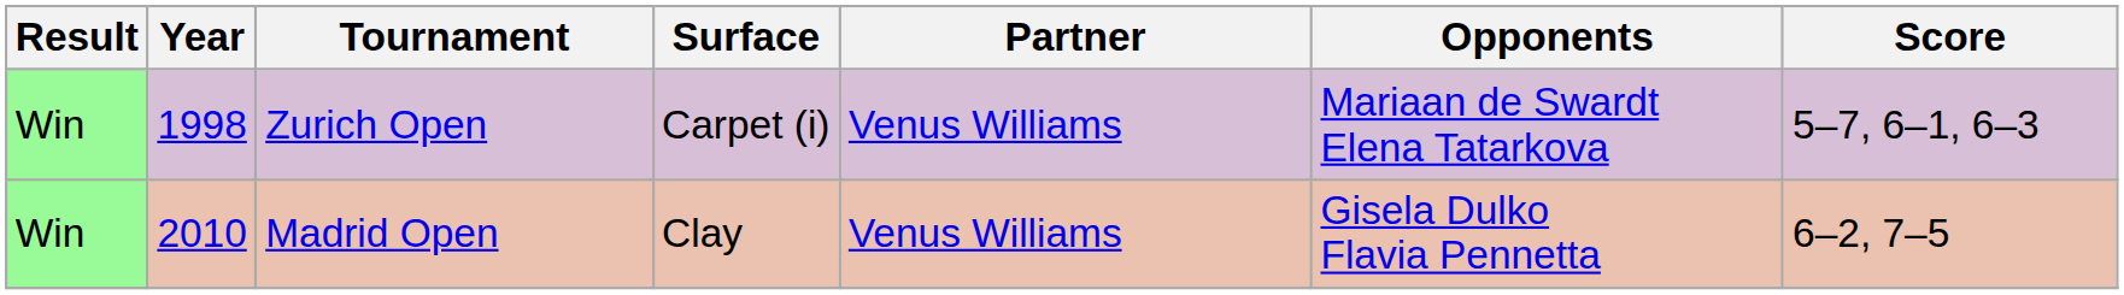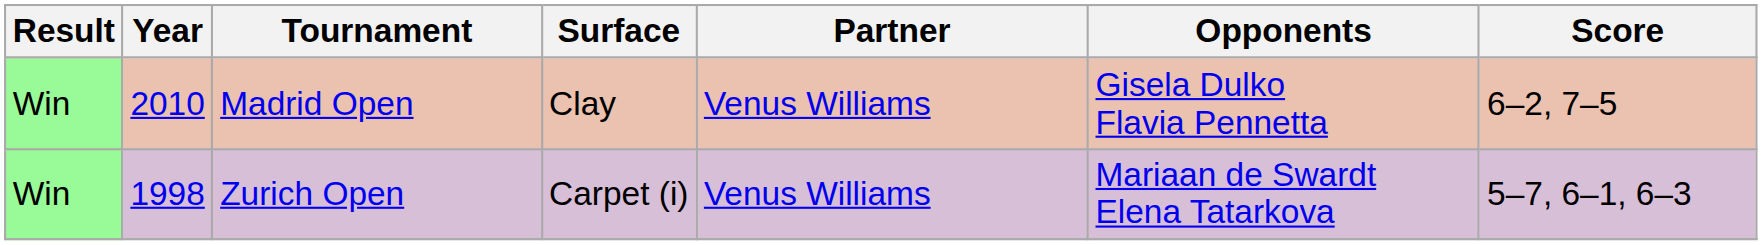rows swapped: Zurich Open <-> Madrid Open
